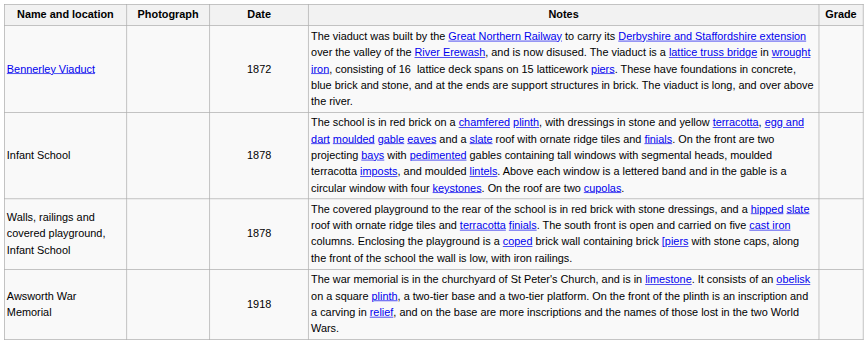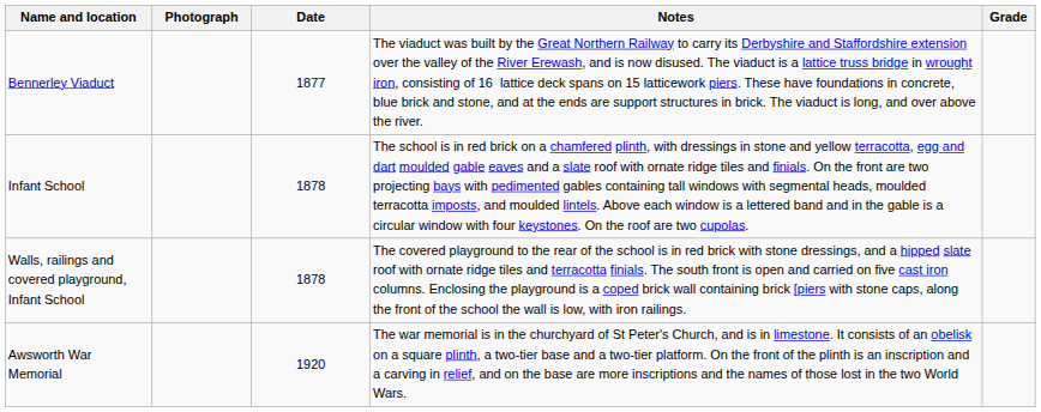Bennerley Viaduct | Date: 1872 -> 1877
Awsworth War Memorial | Date: 1918 -> 1920
